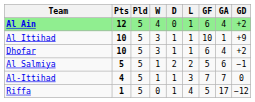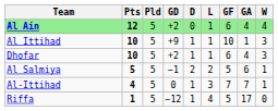columns swapped: W <-> GD
